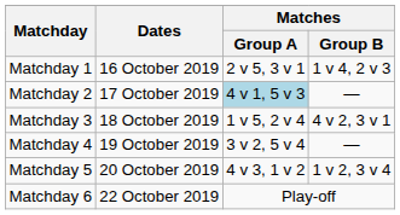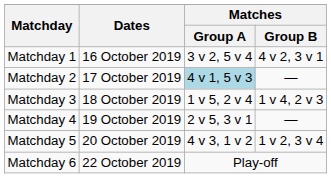Matchday 1 | Matches / Group A: 2 v 5, 3 v 1 -> 3 v 2, 5 v 4
Matchday 1 | Matches / Group B: 1 v 4, 2 v 3 -> 4 v 2, 3 v 1
Matchday 3 | Matches / Group B: 4 v 2, 3 v 1 -> 1 v 4, 2 v 3
Matchday 4 | Matches / Group A: 3 v 2, 5 v 4 -> 2 v 5, 3 v 1
